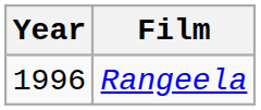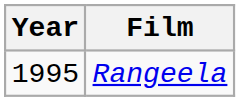Rangeela | Year: 1996 -> 1995
